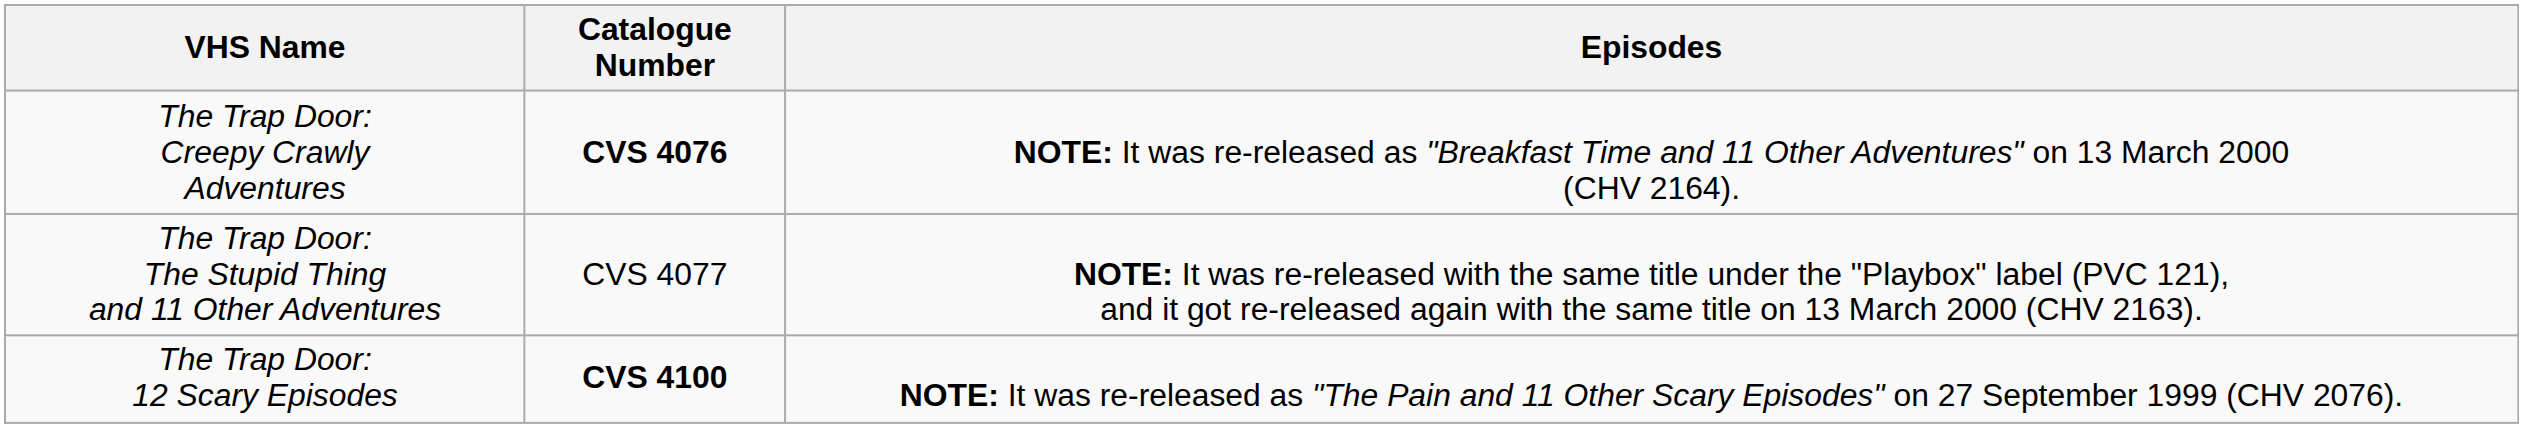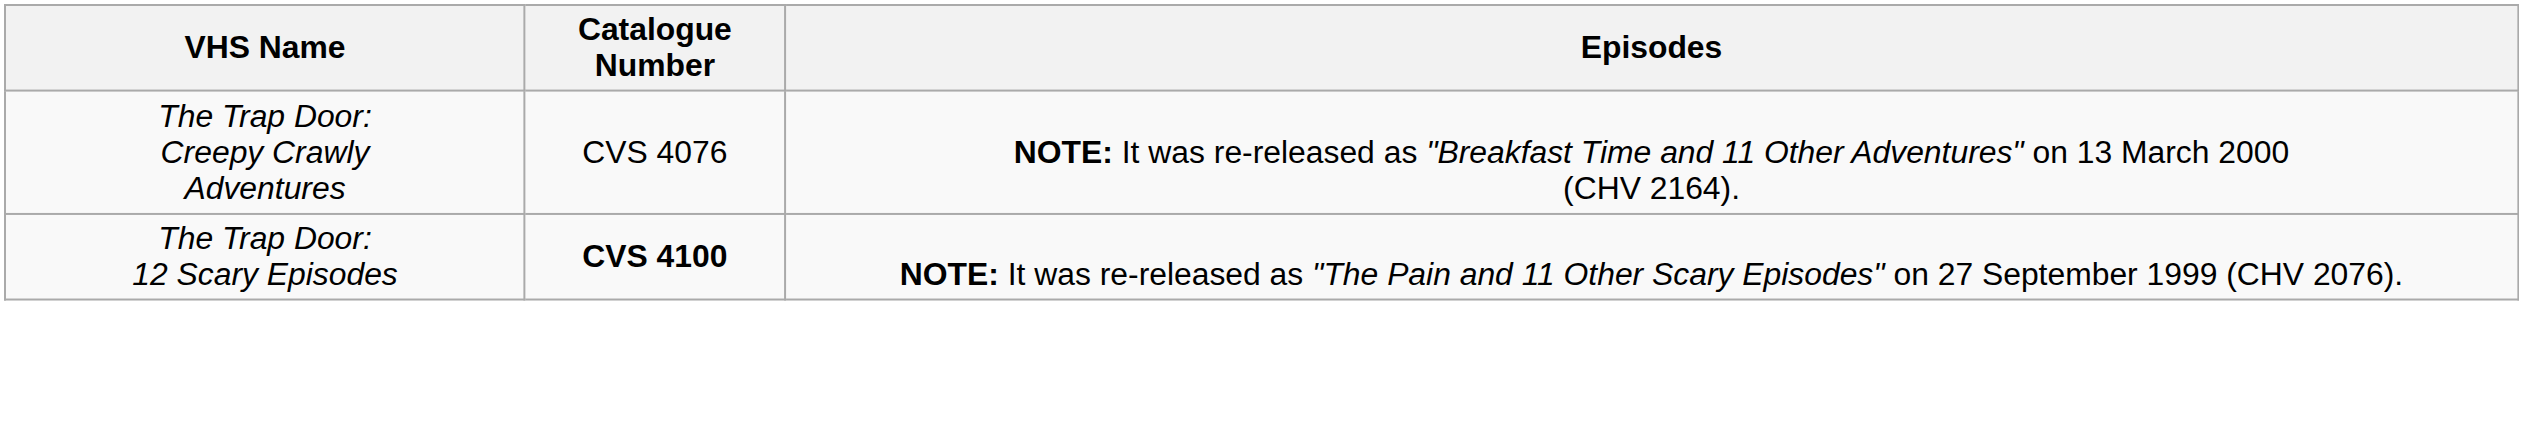The Trap Door: Creepy Crawly Adventures | Catalogue Number: bold -> normal
- row: The Trap Door: The Stupid Thing and 11 Other Adventures | CVS 4077 | NOTE: It was re-released with the same title under the "Playbox" label (PVC 121), and it got re-released again with the same title on 13 March 2000 (CHV 2163).
